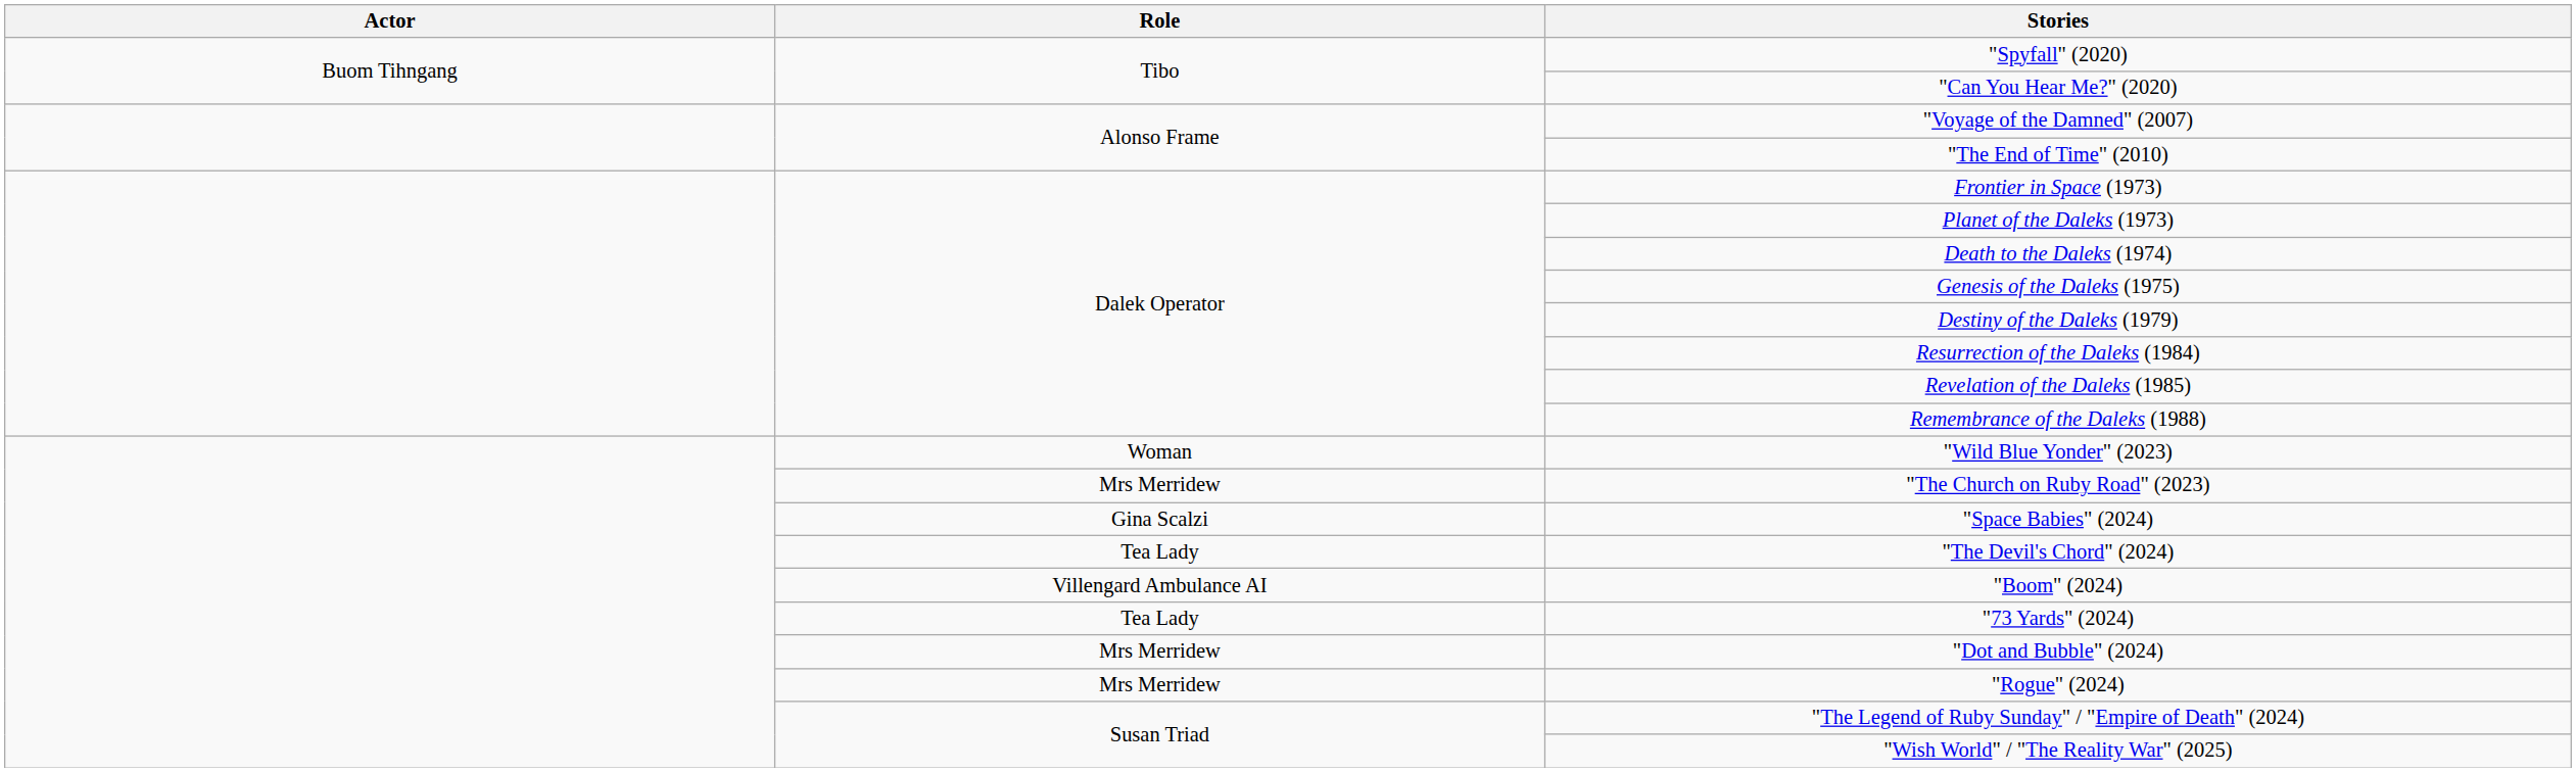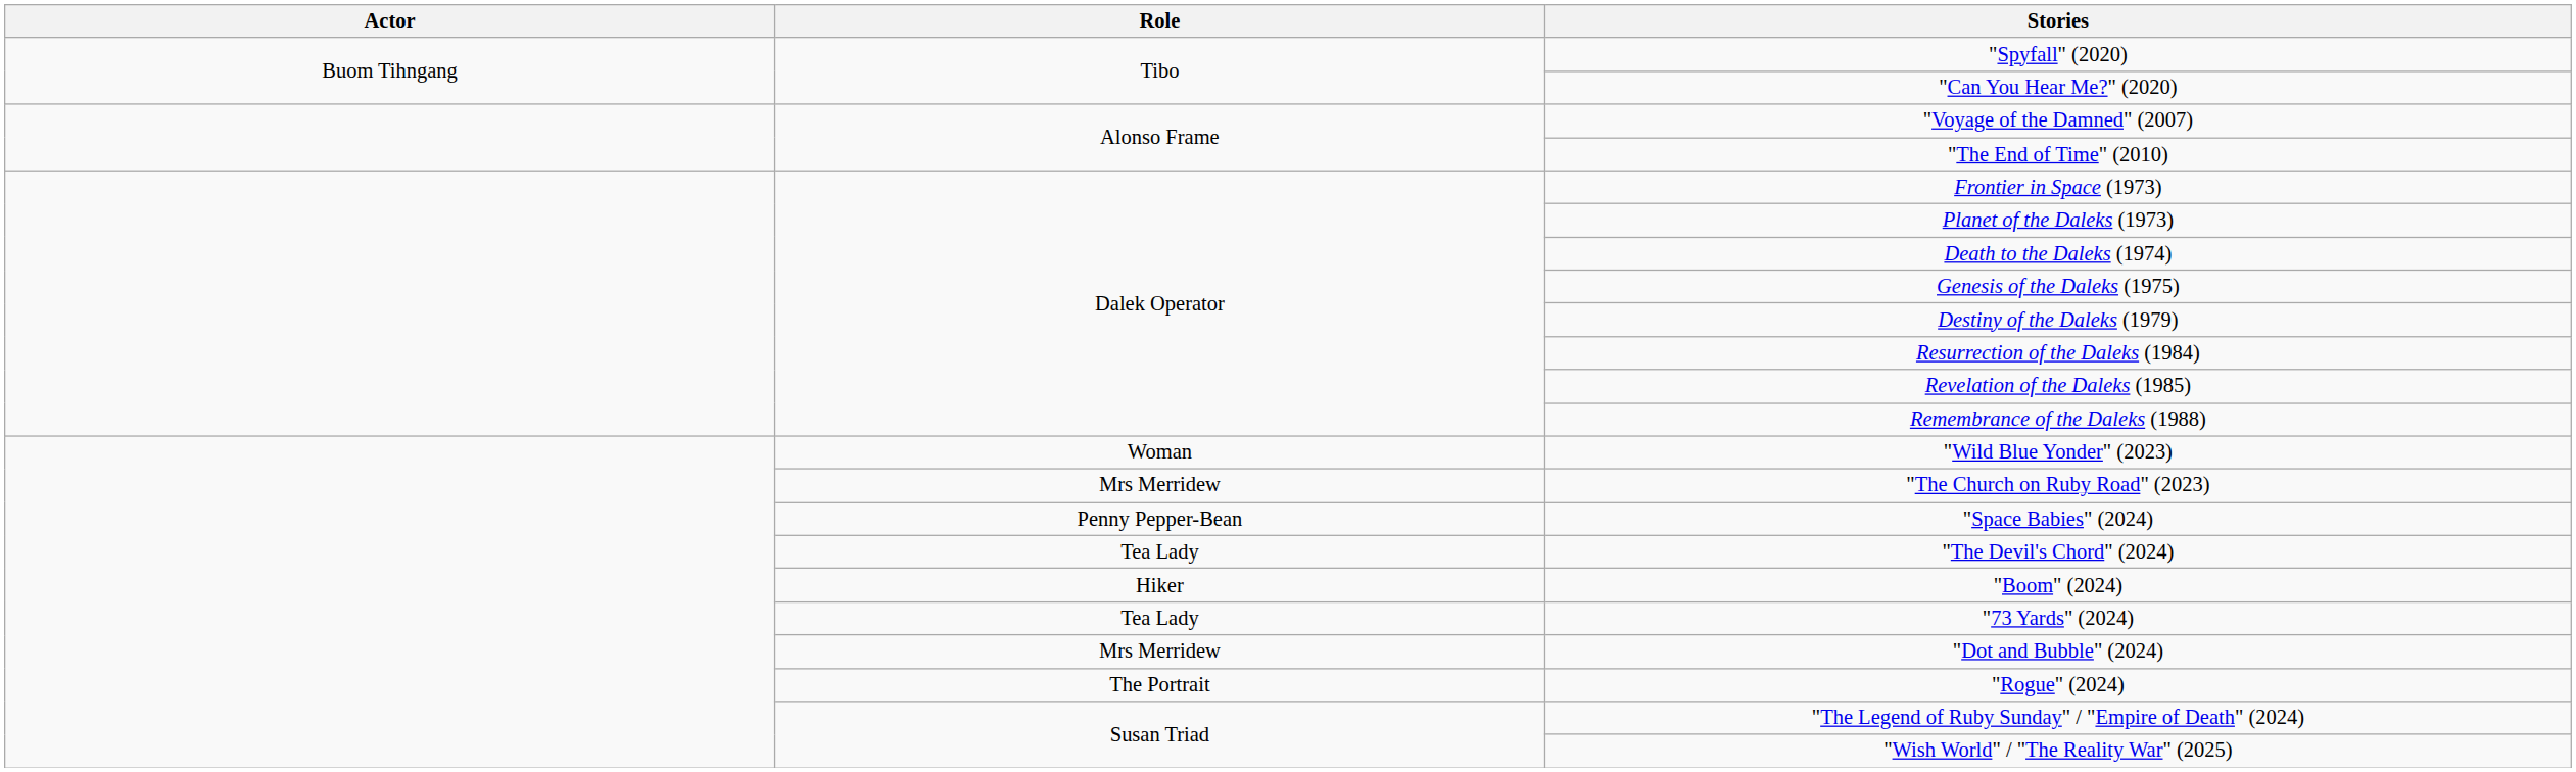"Space Babies" (2024) | Role: Gina Scalzi -> Penny Pepper-Bean
"Boom" (2024) | Role: Villengard Ambulance AI -> Hiker
"Rogue" (2024) | Role: Mrs Merridew -> The Portrait
